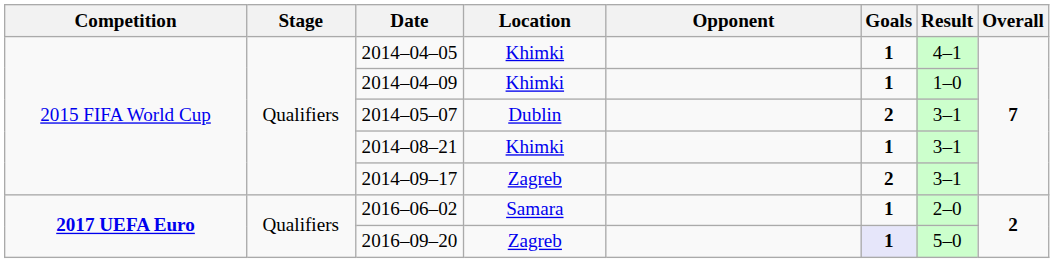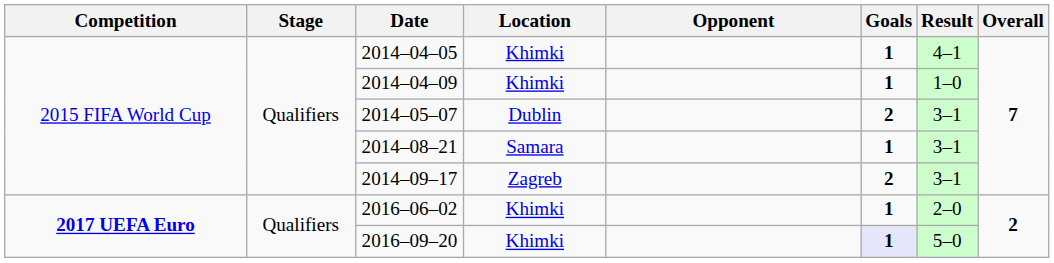2014–08–21 | Location: Khimki -> Samara
2016–06–02 | Location: Samara -> Khimki
2016–09–20 | Location: Zagreb -> Khimki
